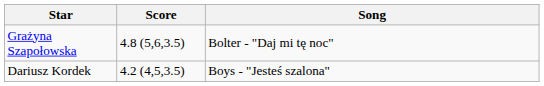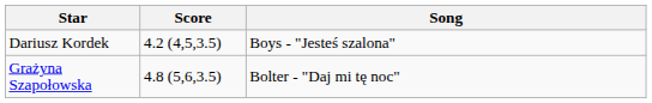rows swapped: Dariusz Kordek <-> Grażyna Szapołowska
